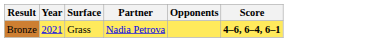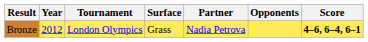+ column: Tournament | London Olympics
Bronze | Year: 2021 -> 2012
